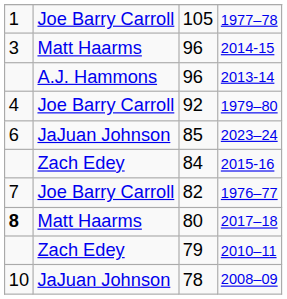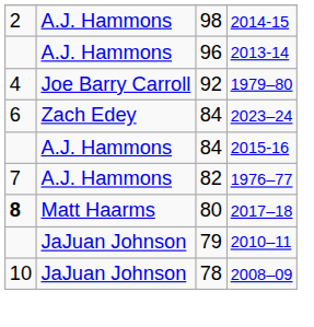- row: 1 | Joe Barry Carroll | 105 | 1977–78
2014-15 | column 1: 3 -> 2
2014-15 | column 2: Matt Haarms -> A.J. Hammons
2014-15 | column 3: 96 -> 98
2023–24 | column 2: JaJuan Johnson -> Zach Edey
2023–24 | column 3: 85 -> 84
2015-16 | column 2: Zach Edey -> A.J. Hammons
1976–77 | column 2: Joe Barry Carroll -> A.J. Hammons
2010–11 | column 2: Zach Edey -> JaJuan Johnson
